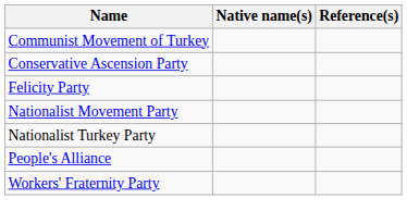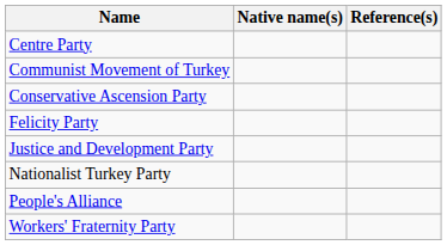+ row: Centre Party
+ row: Justice and Development Party
- row: Nationalist Movement Party
